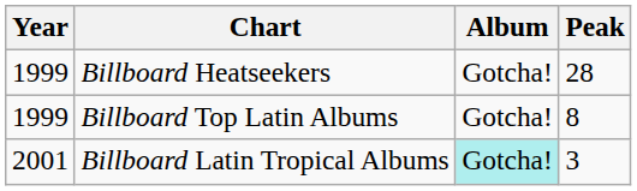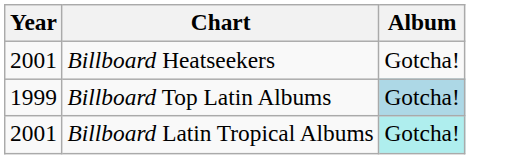- column: Peak | 28 | 8 | 3
Billboard Heatseekers | Year: 1999 -> 2001
Billboard Top Latin Albums | Album: no background -> lightblue background
